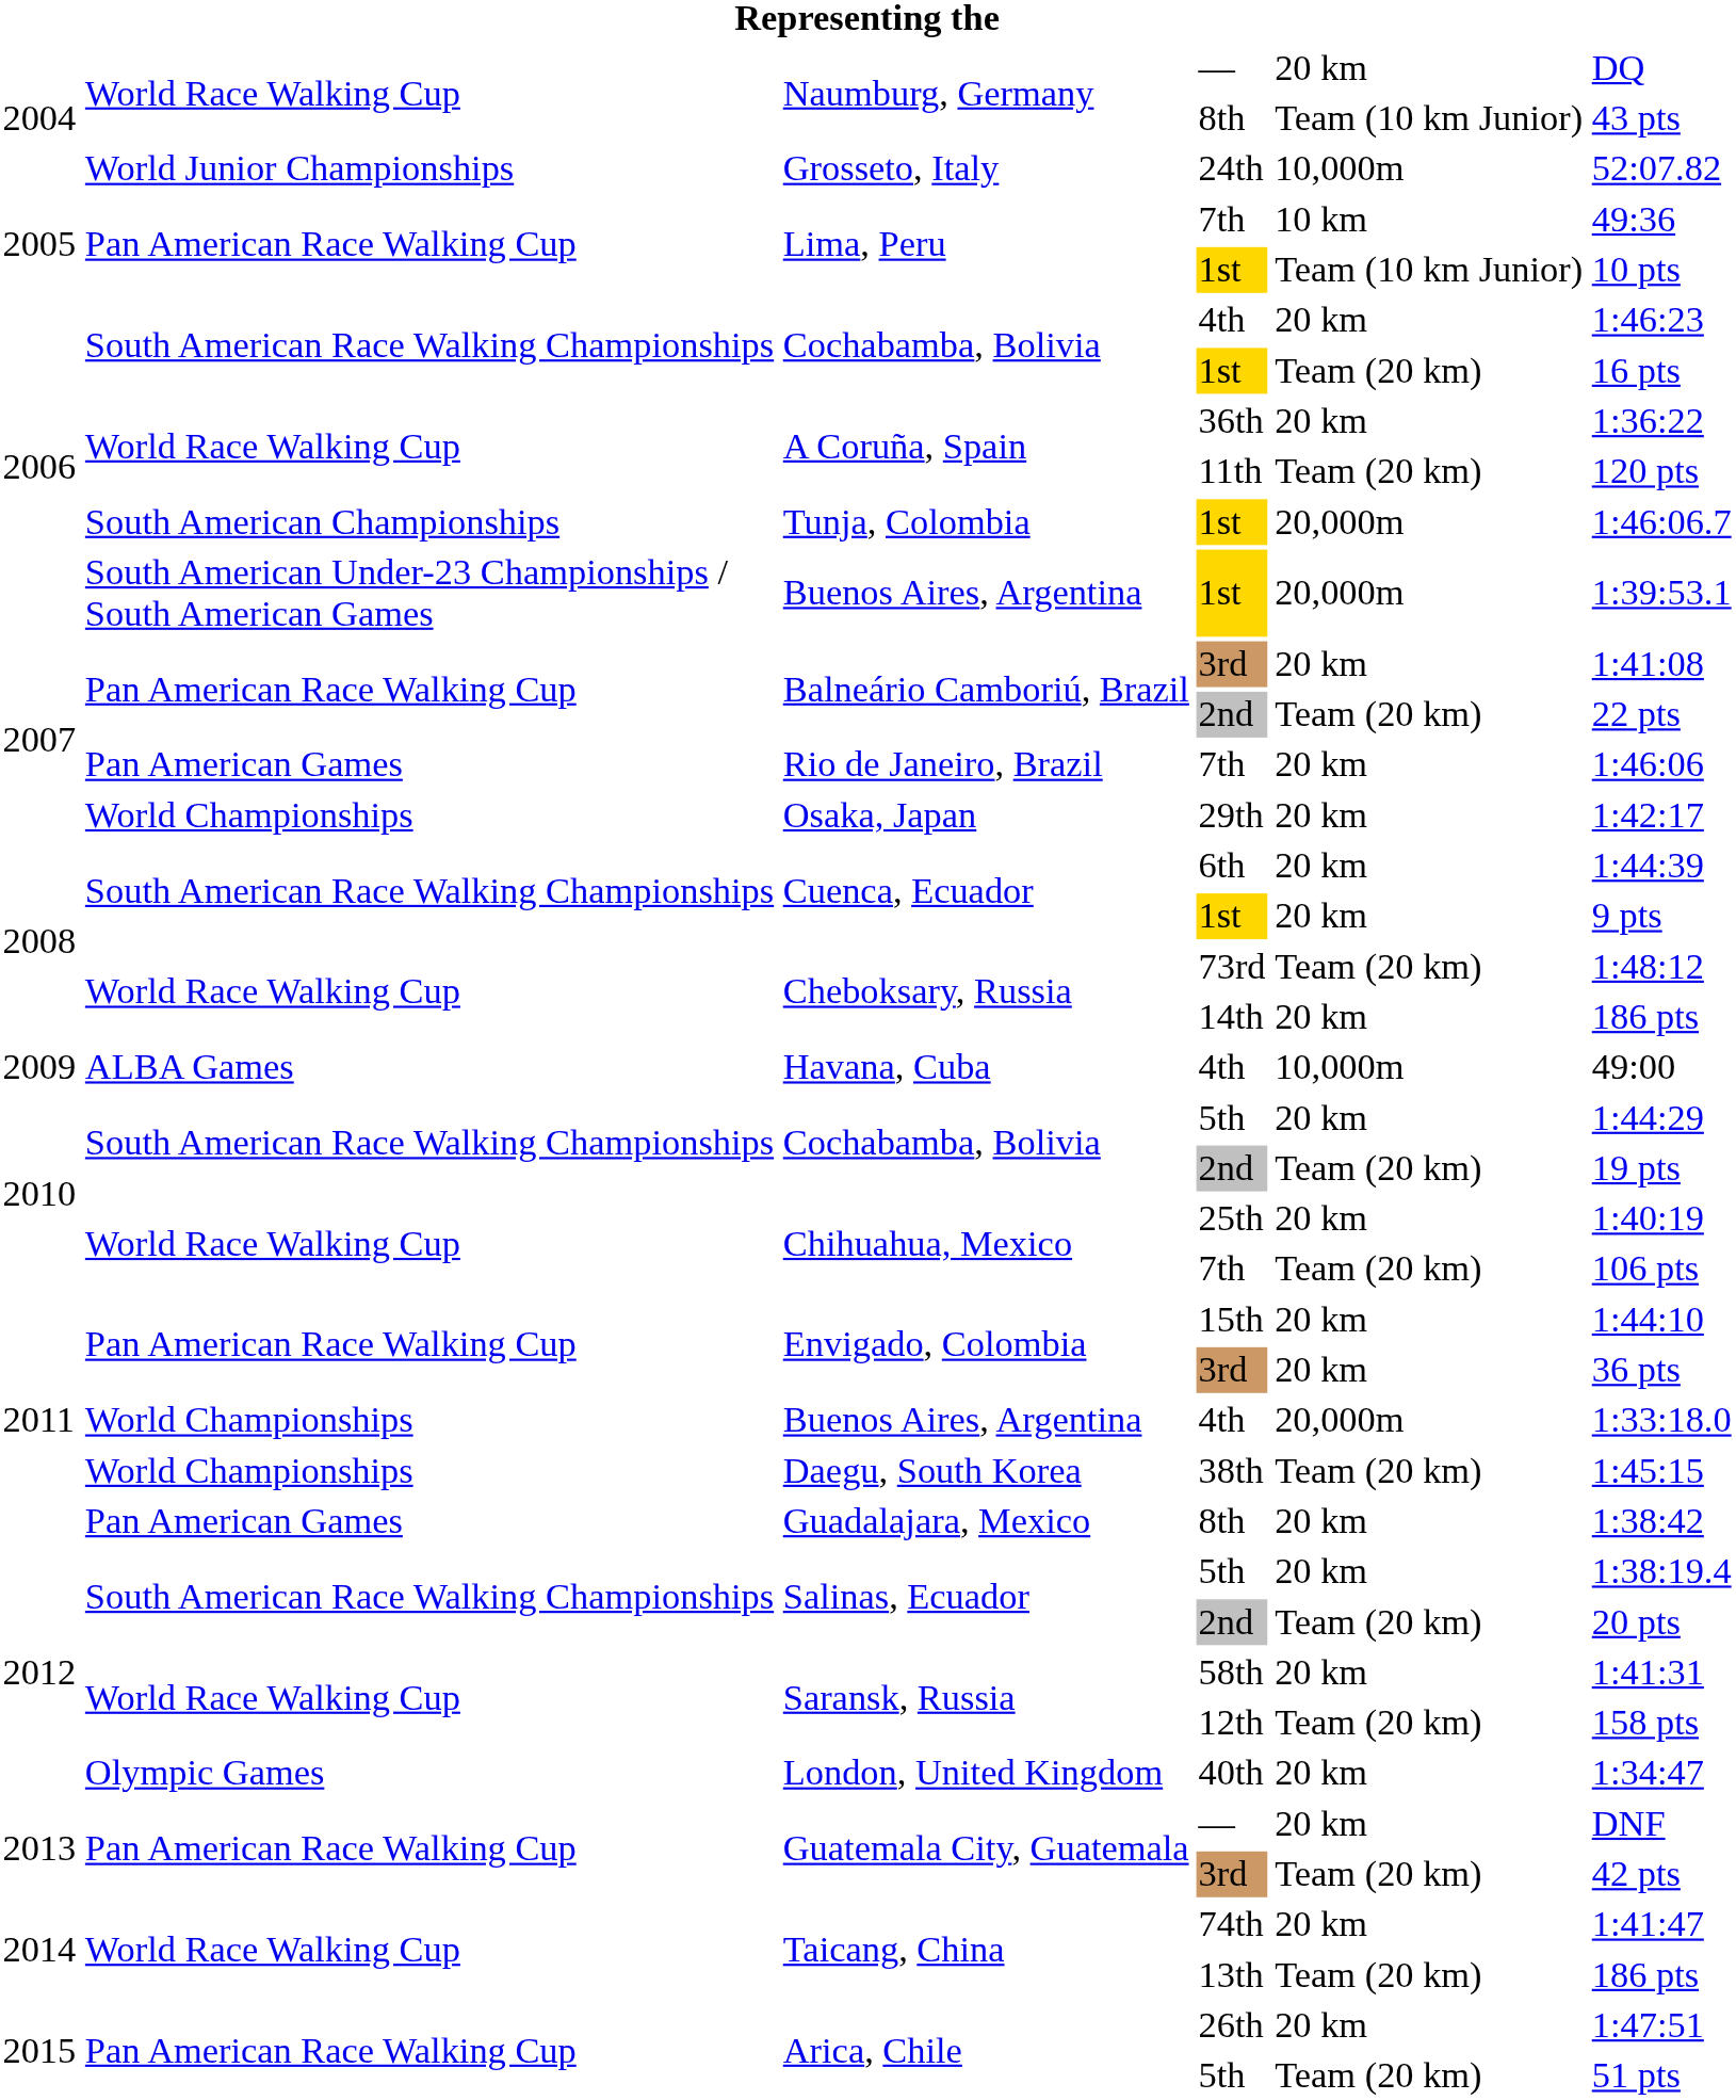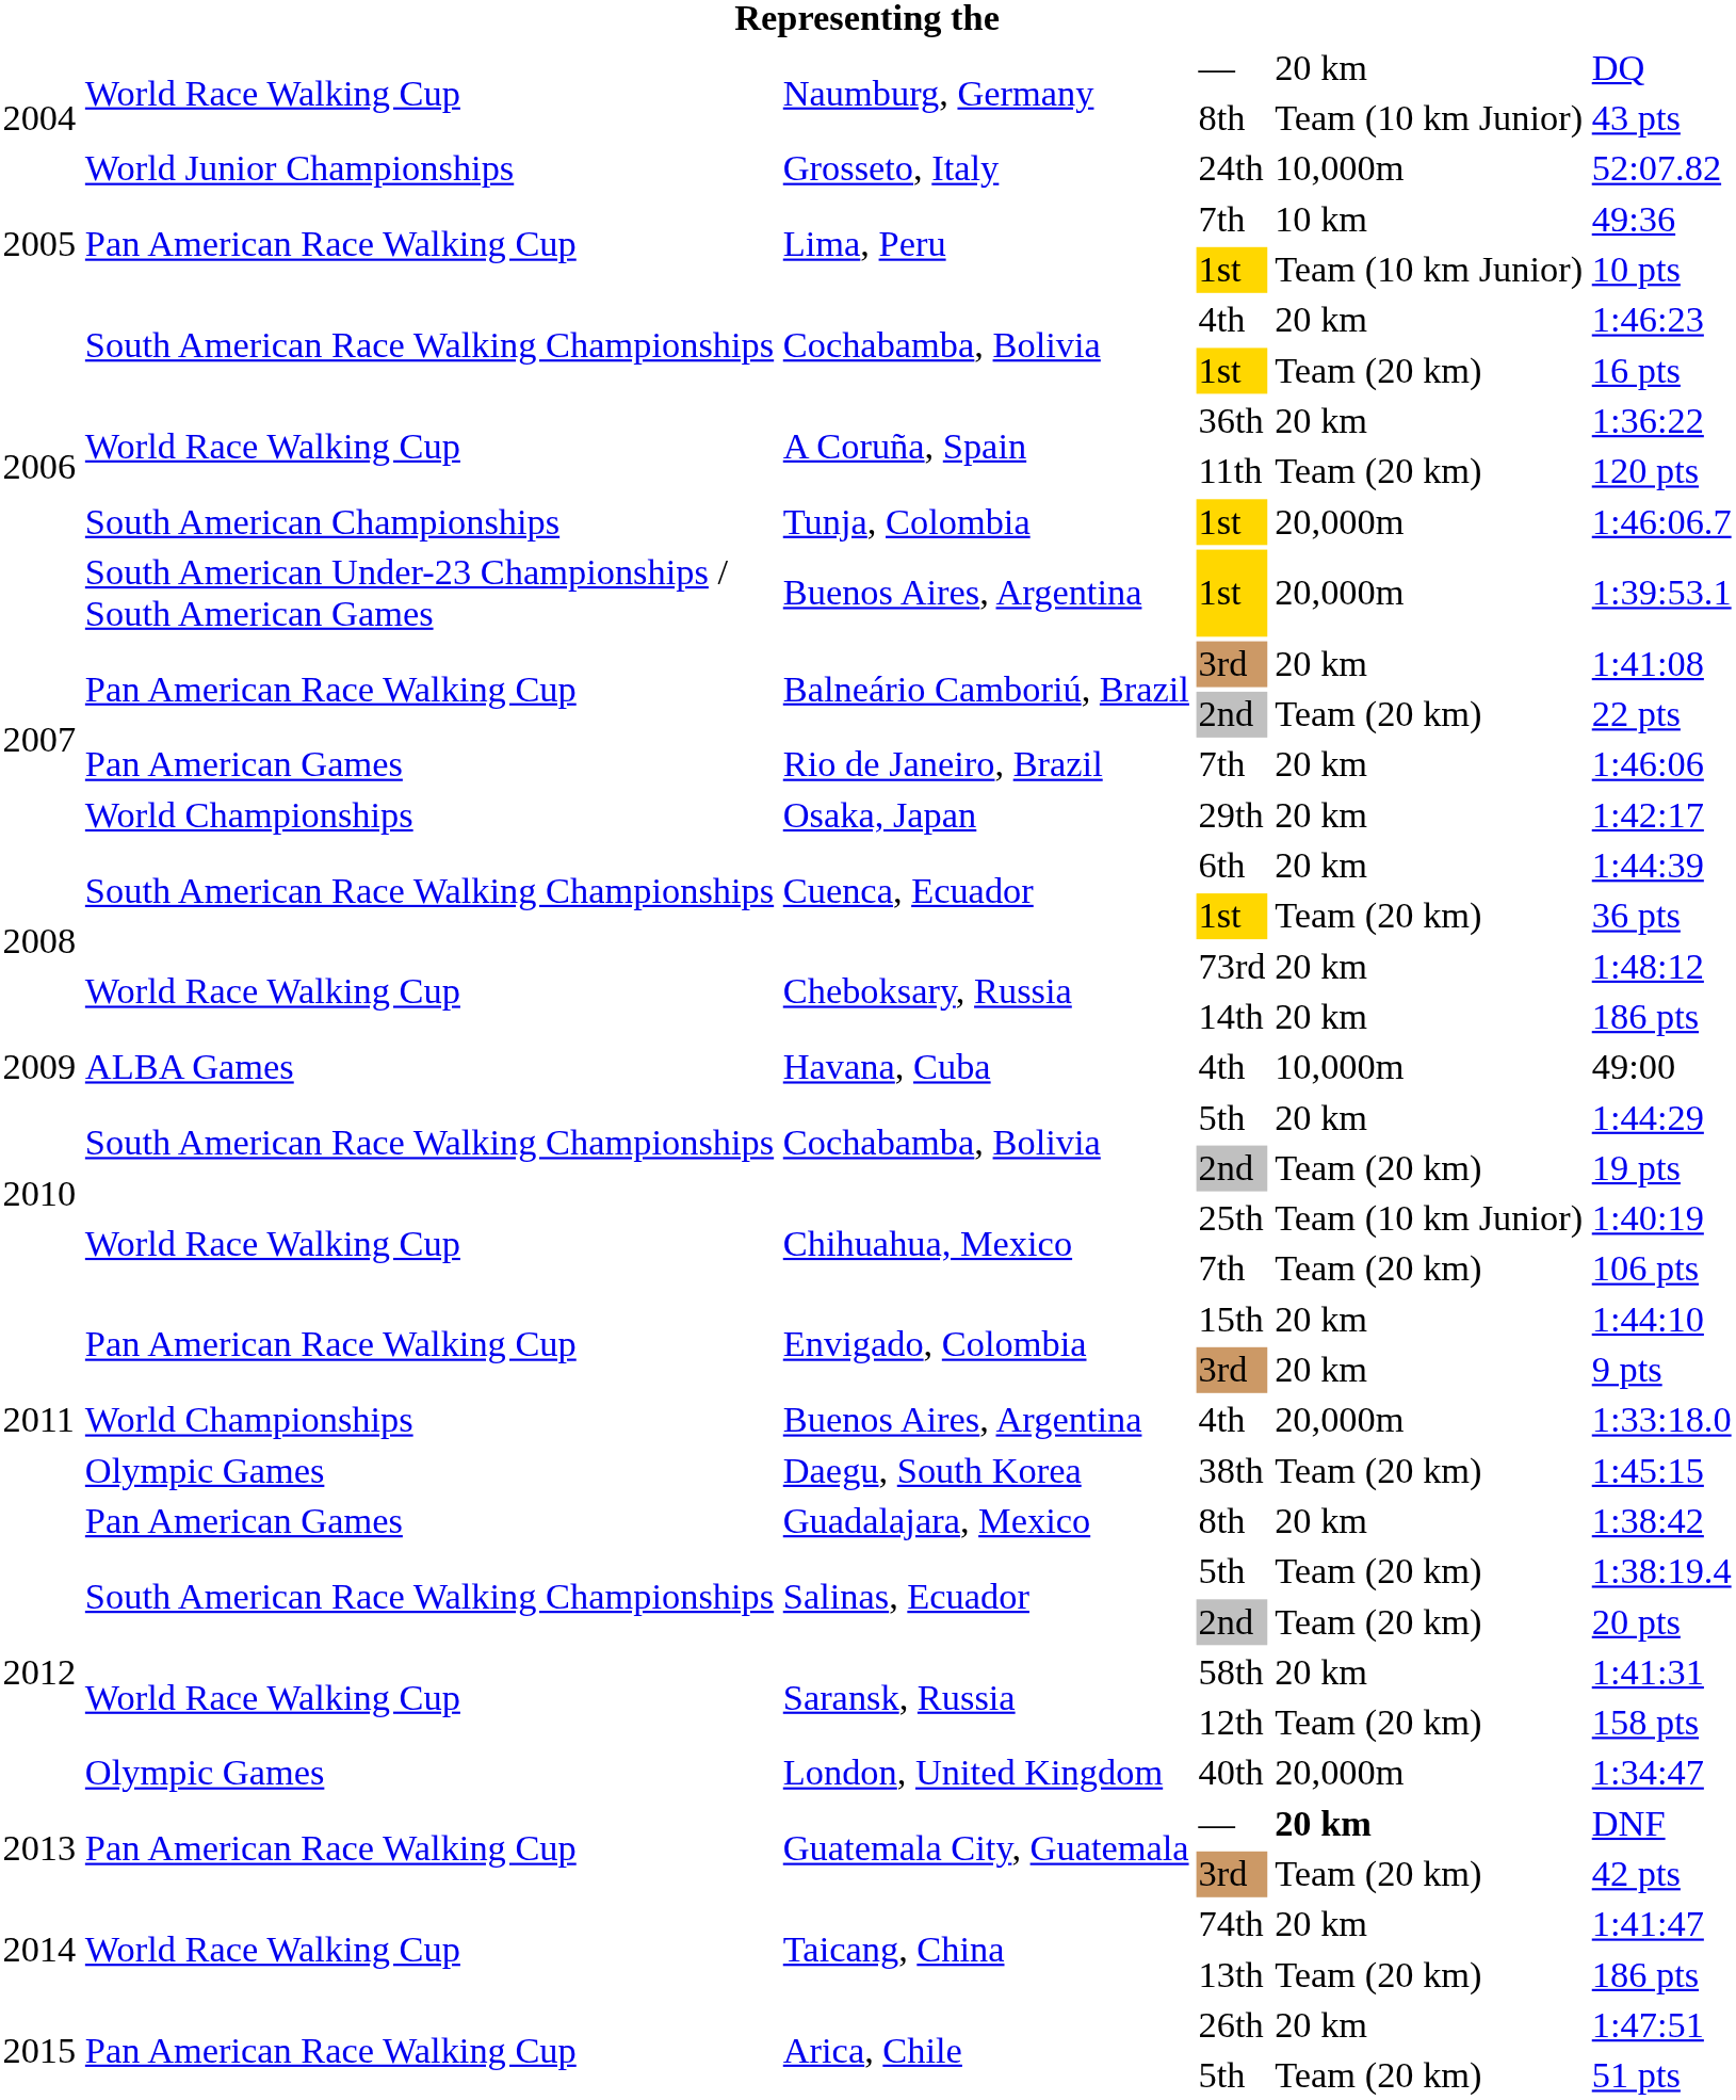Cuenca, Ecuador / 1st | column 5: 20 km -> Team (20 km)
Cuenca, Ecuador / 1st | column 6: 9 pts -> 36 pts
73rd | column 5: Team (20 km) -> 20 km
25th | column 5: 20 km -> Team (10 km Junior)
Envigado, Colombia / 3rd | column 6: 36 pts -> 9 pts
38th | column 2: World Championships -> Olympic Games
Salinas, Ecuador / 5th | column 5: 20 km -> Team (20 km)
40th | column 5: 20 km -> 20,000m
Guatemala City, Guatemala / — | column 5: normal -> bold
